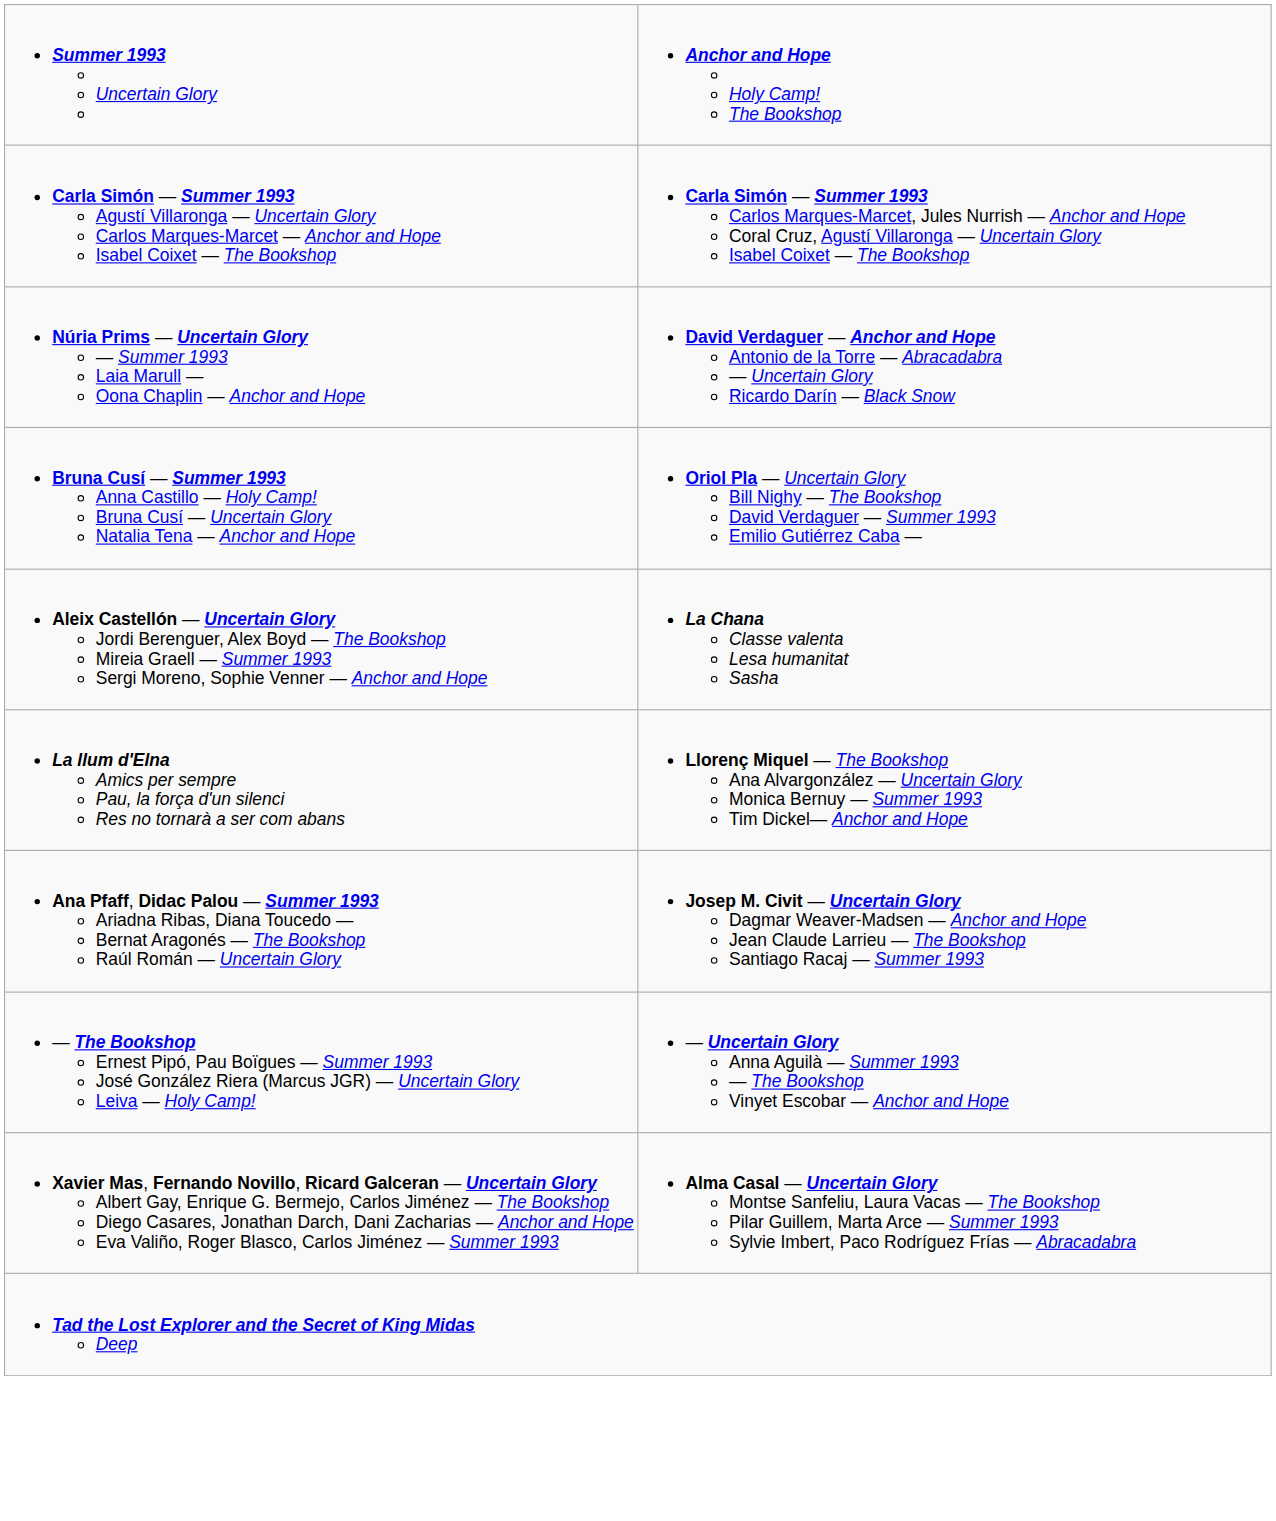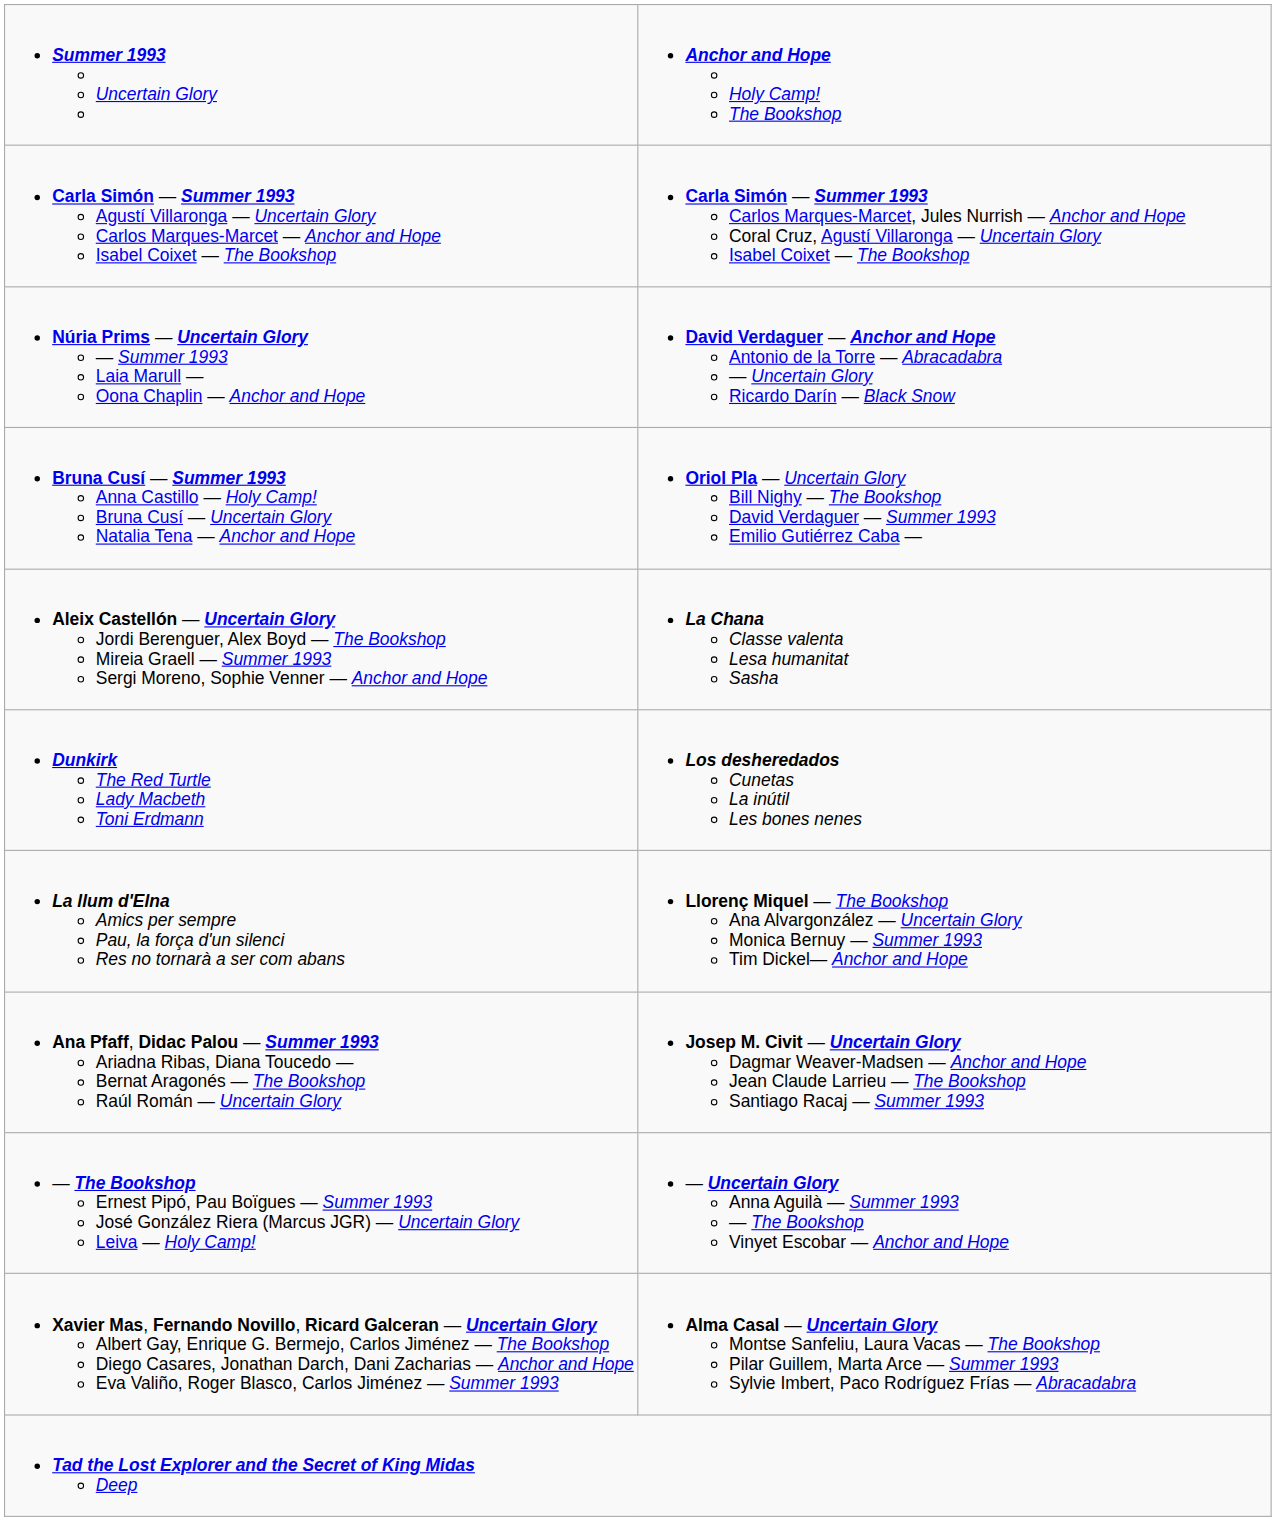+ row: Dunkirk The Red Turtle Lady Macbeth Toni Erdmann | Los desheredados Cunetas La inútil Les bones nenes
